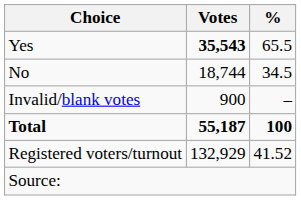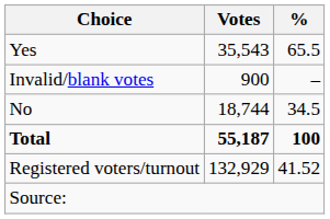Yes | Votes: bold -> normal
rows swapped: No <-> Invalid/blank votes
